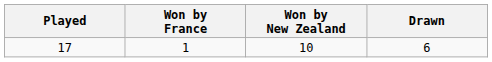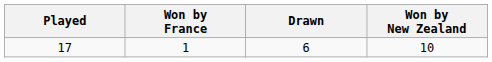columns swapped: Won by New Zealand <-> Drawn
